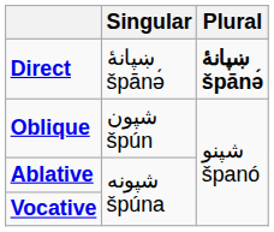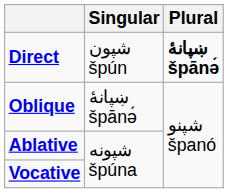Direct | Singular: ښپانۀ špānə́ -> شپون špún
Oblique | Singular: شپون špún -> ښپانۀ špānə́
